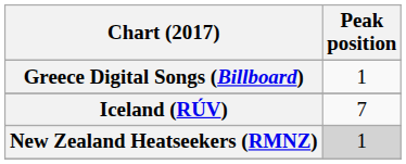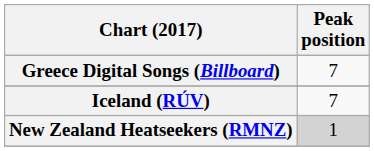Greece Digital Songs (Billboard) | Peak position: 1 -> 7
